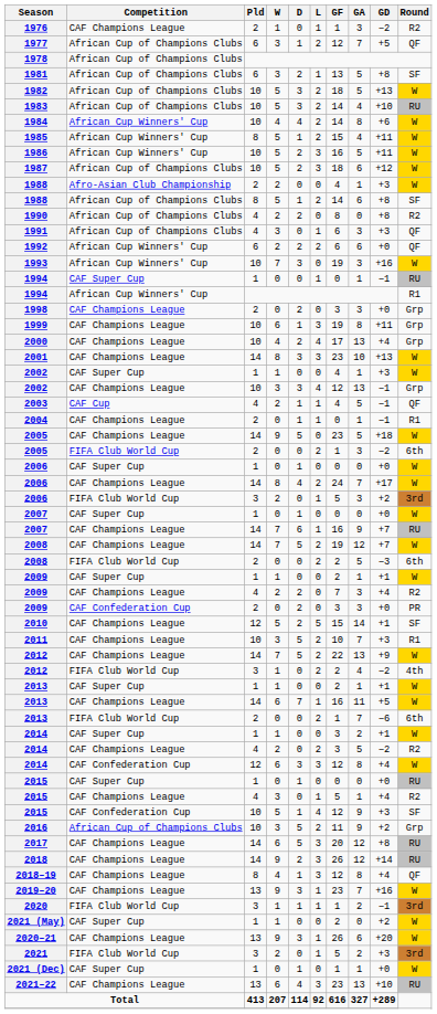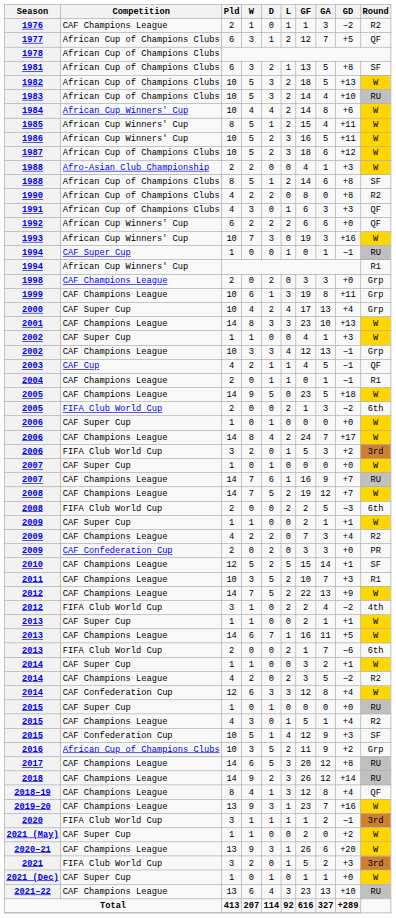2000 | Competition: CAF Champions League -> CAF Super Cup
